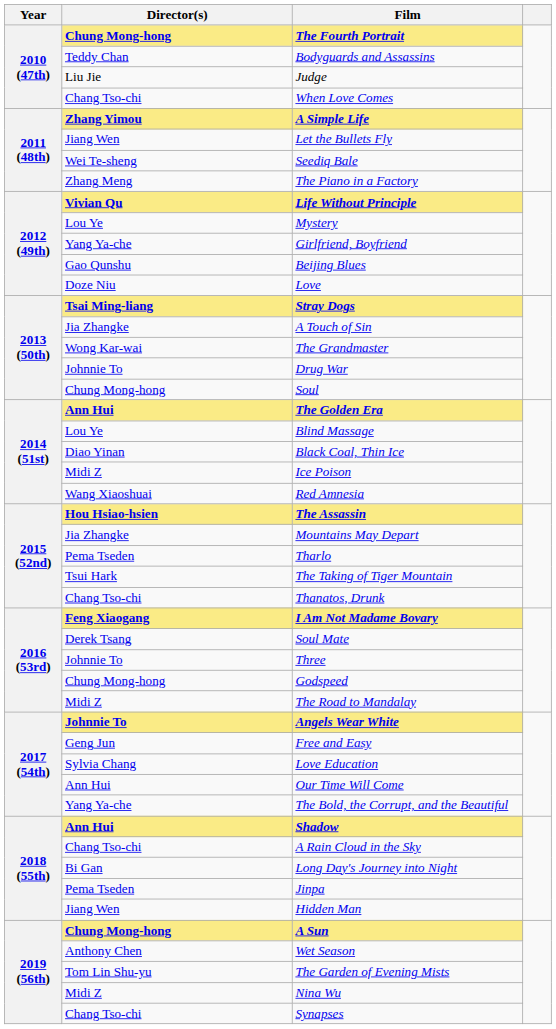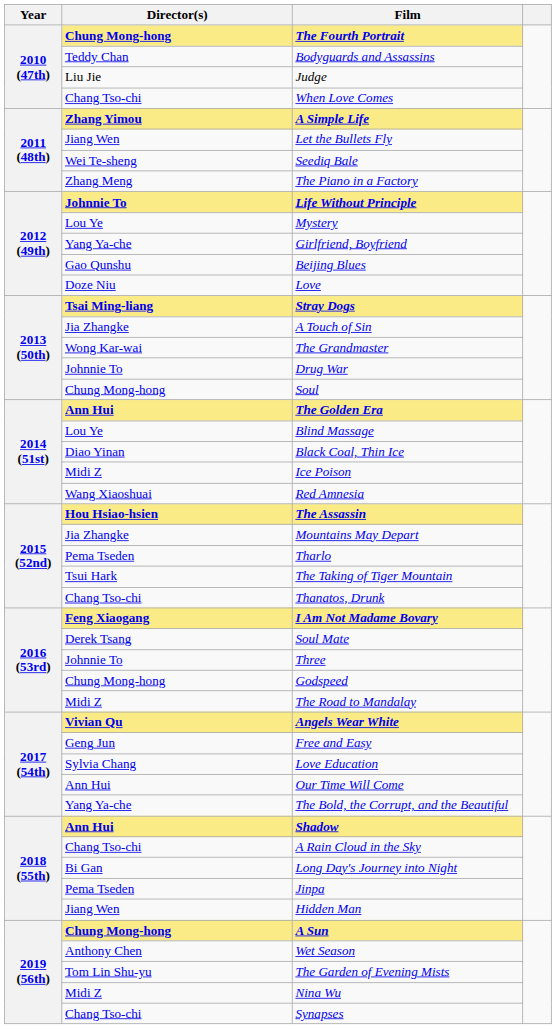Life Without Principle | Director(s): Vivian Qu -> Johnnie To
Angels Wear White | Director(s): Johnnie To -> Vivian Qu
